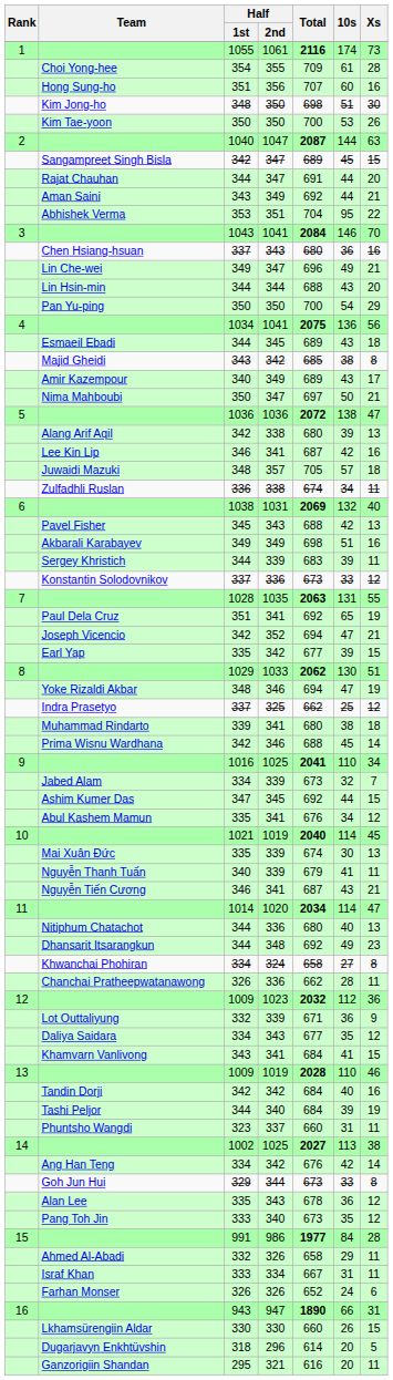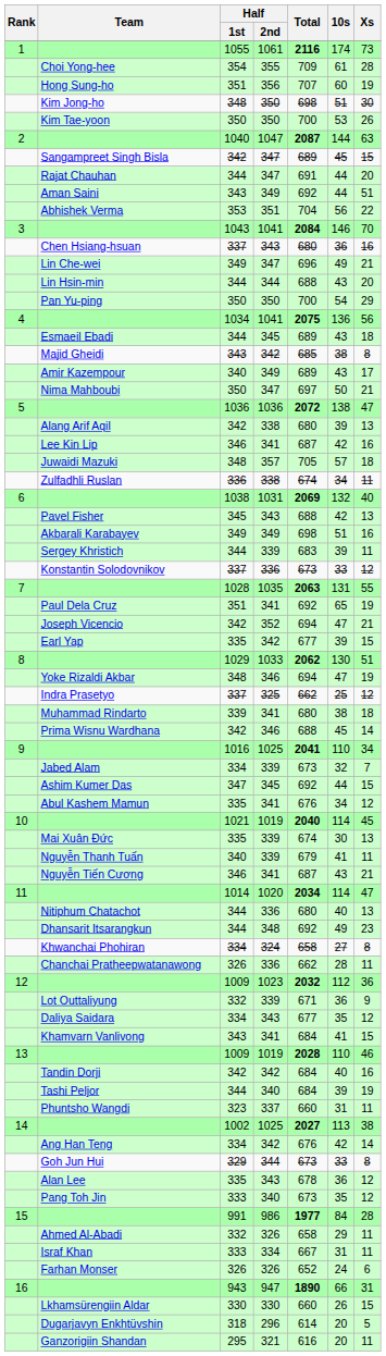Hong Sung-ho | Xs: 16 -> 19
Aman Saini | Xs: 21 -> 51
Abhishek Verma | 10s: 95 -> 56
